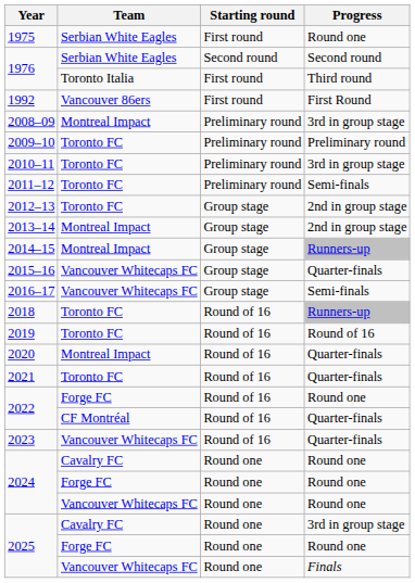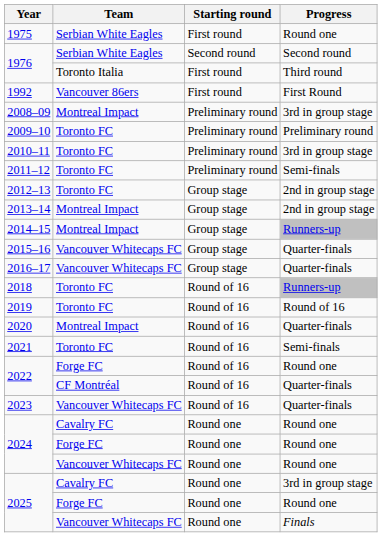2016–17 | Progress: Semi-finals -> Quarter-finals
2021 | Progress: Quarter-finals -> Semi-finals
